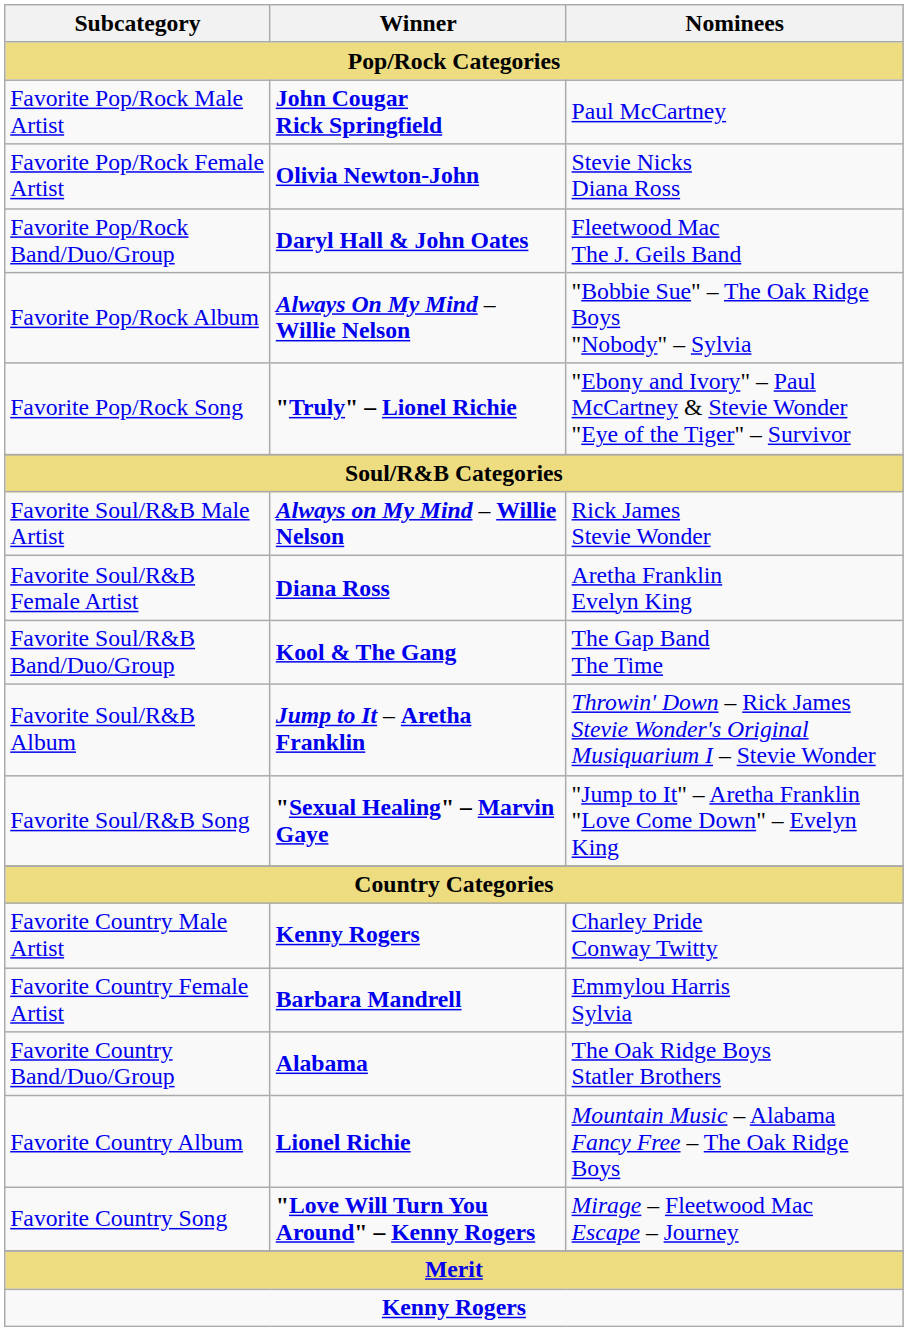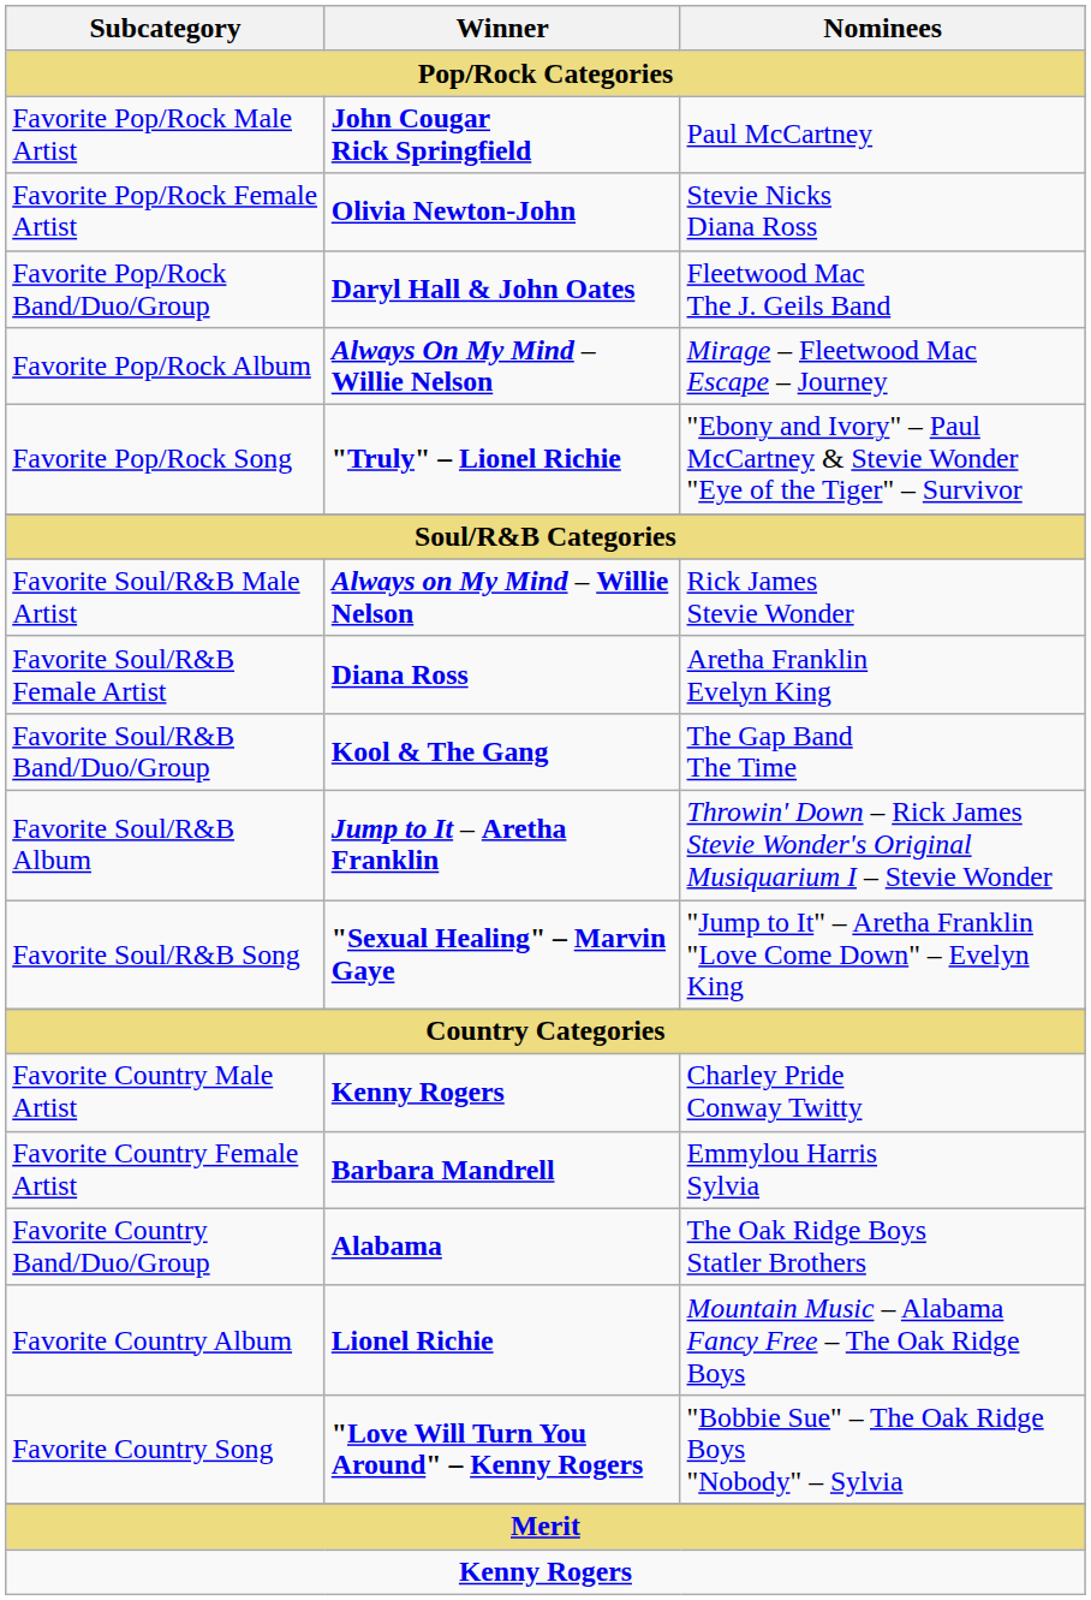Favorite Pop/Rock Album | Nominees: "Bobbie Sue" – The Oak Ridge Boys "Nobody" – Sylvia -> Mirage – Fleetwood Mac Escape – Journey
Favorite Country Song | Nominees: Mirage – Fleetwood Mac Escape – Journey -> "Bobbie Sue" – The Oak Ridge Boys "Nobody" – Sylvia
